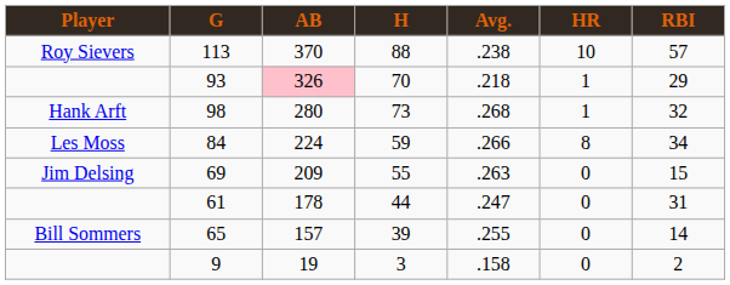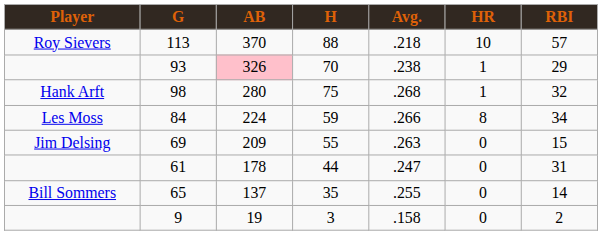113 | Avg.: .238 -> .218
93 | Avg.: .218 -> .238
98 | H: 73 -> 75
65 | AB: 157 -> 137
65 | H: 39 -> 35
